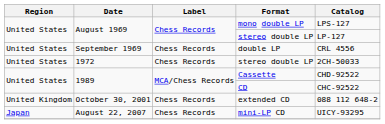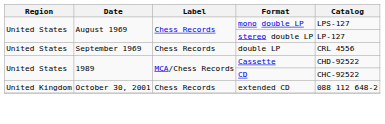- row: United States | 1972 | Chess Records | stereo double LP | 2CH-50033
- row: Japan | August 22, 2007 | Chess Records | mini-LP CD | UICY-93295
